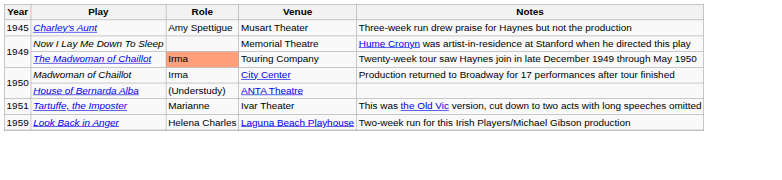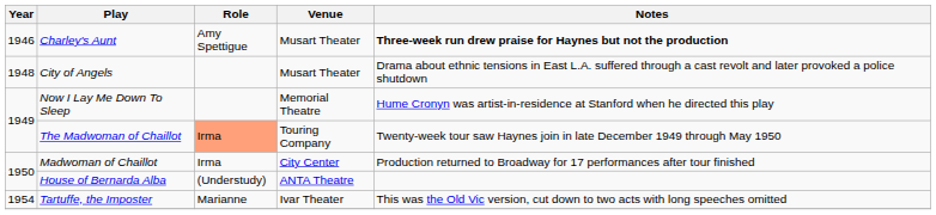Charley's Aunt | Year: 1945 -> 1946
Charley's Aunt | Notes: normal -> bold
+ row: 1948 | City of Angels | Musart Theater | Drama about ethnic tensions in East L.A. suffered through a cast revolt and later provoked a police shutdown
Tartuffe, the Imposter | Year: 1951 -> 1954
- row: 1959 | Look Back in Anger | Helena Charles | Laguna Beach Playhouse | Two-week run for this Irish Players/Michael Gibson production
